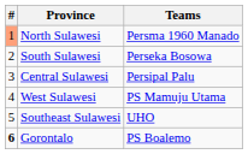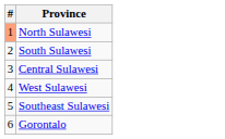- column: Teams | Persma 1960 Manado | Perseka Bosowa | Persipal Palu | PS Mamuju Utama | UHO | PS Boalemo
Gorontalo | #: bold -> normal
